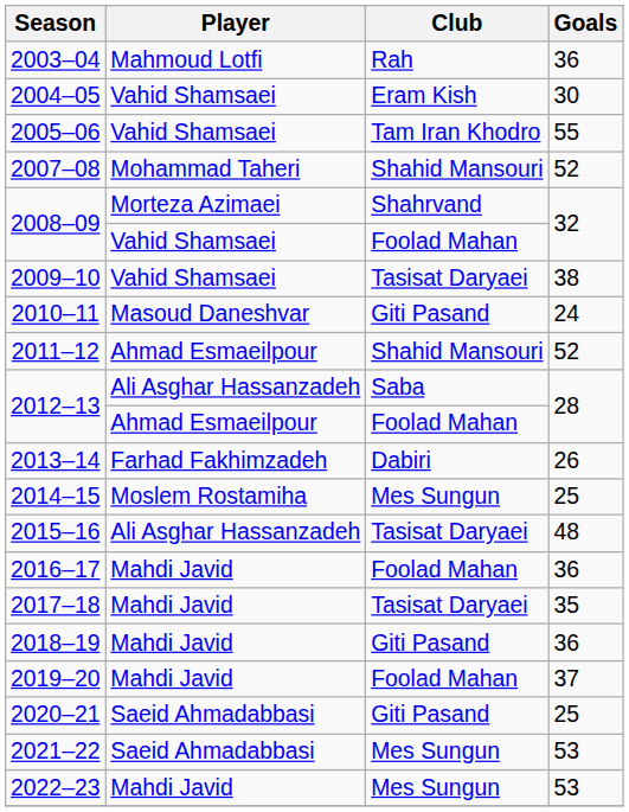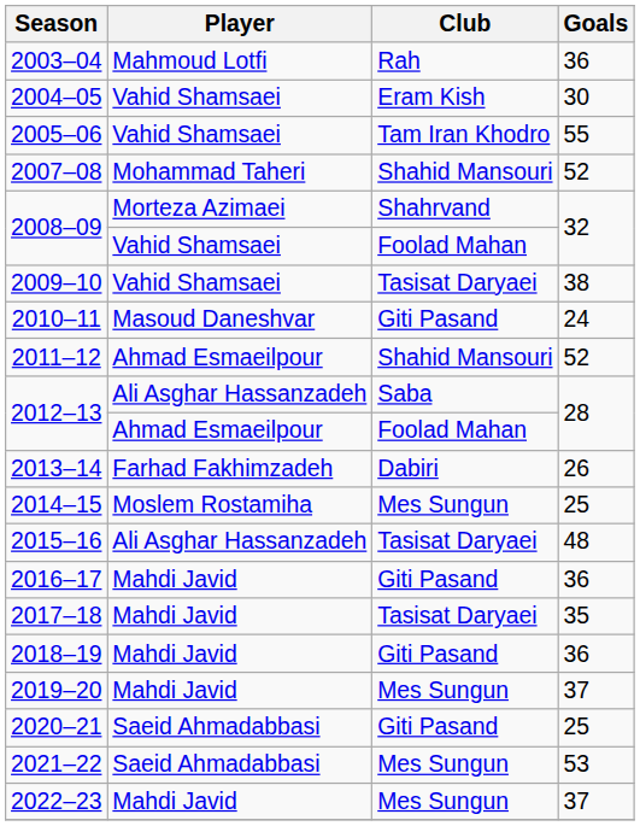2016–17 | Club: Foolad Mahan -> Giti Pasand
2019–20 | Club: Foolad Mahan -> Mes Sungun
2022–23 | Goals: 53 -> 37
